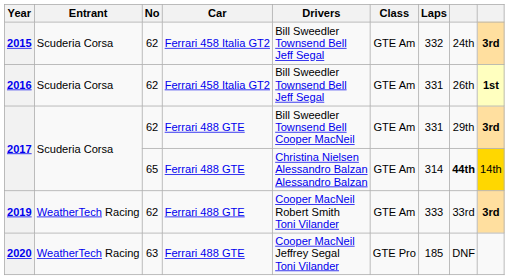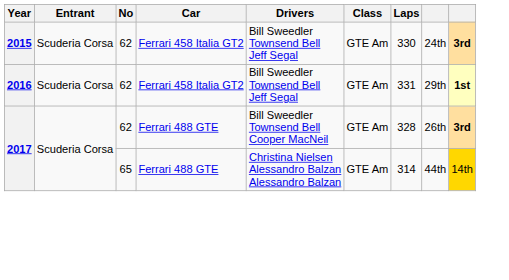2015 | Laps: 332 -> 330
2016 | column 8: 26th -> 29th
2017 / 62 | Laps: 331 -> 328
2017 / 62 | column 8: 29th -> 26th
2017 / 65 | column 8: bold -> normal
- row: 2019 | WeatherTech Racing | 62 | Ferrari 488 GTE | Cooper MacNeil Robert Smith Toni Vilander | GTE Am | 333 | 33rd | 3rd
- row: 2020 | WeatherTech Racing | 63 | Ferrari 488 GTE | Cooper MacNeil Jeffrey Segal Toni Vilander | GTE Pro | 185 | DNF
